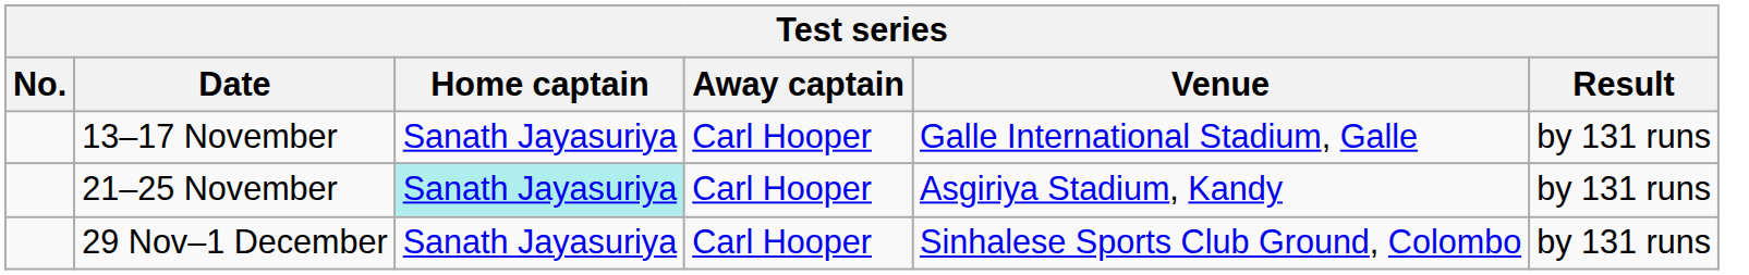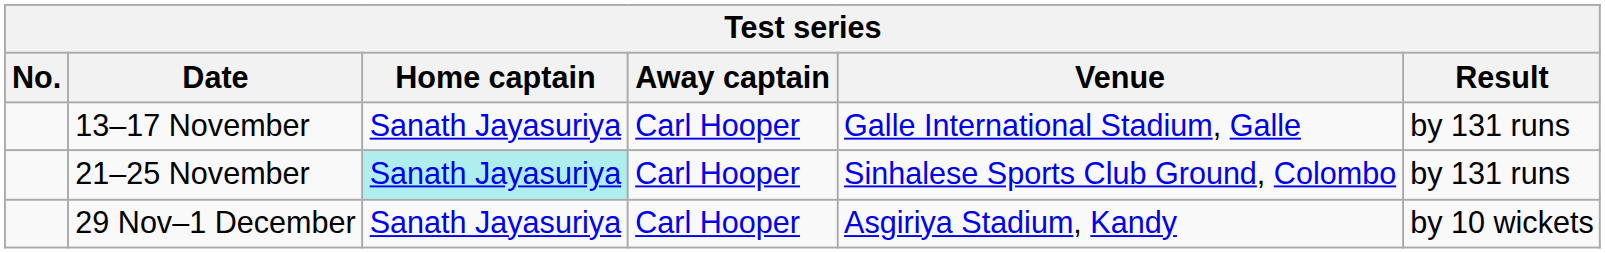21–25 November | Venue: Asgiriya Stadium, Kandy -> Sinhalese Sports Club Ground, Colombo
29 Nov–1 December | Venue: Sinhalese Sports Club Ground, Colombo -> Asgiriya Stadium, Kandy
29 Nov–1 December | Result: by 131 runs -> by 10 wickets
